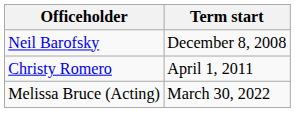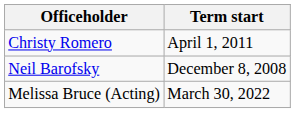rows swapped: Neil Barofsky <-> Christy Romero
